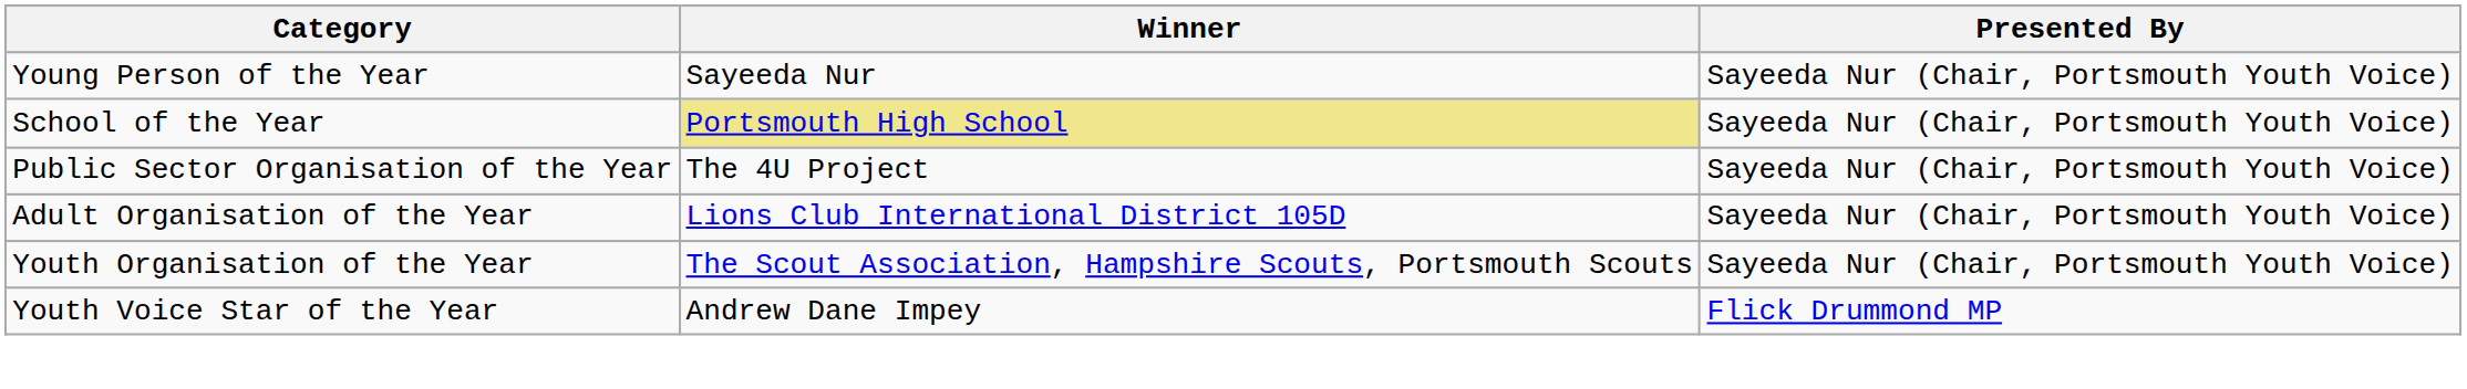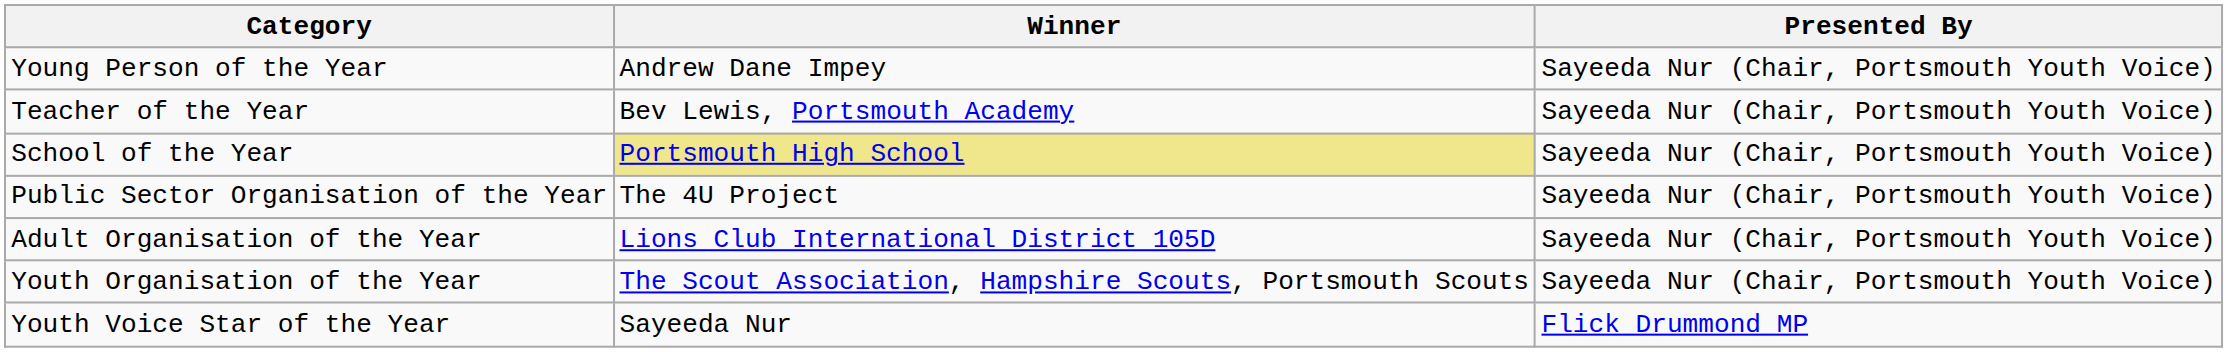Young Person of the Year | Winner: Sayeeda Nur -> Andrew Dane Impey
+ row: Teacher of the Year | Bev Lewis, Portsmouth Academy | Sayeeda Nur (Chair, Portsmouth Youth Voice)
Youth Voice Star of the Year | Winner: Andrew Dane Impey -> Sayeeda Nur
